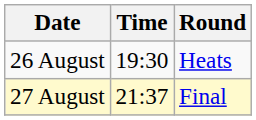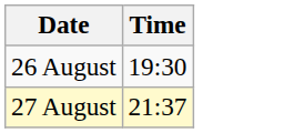- column: Round | Heats | Final
